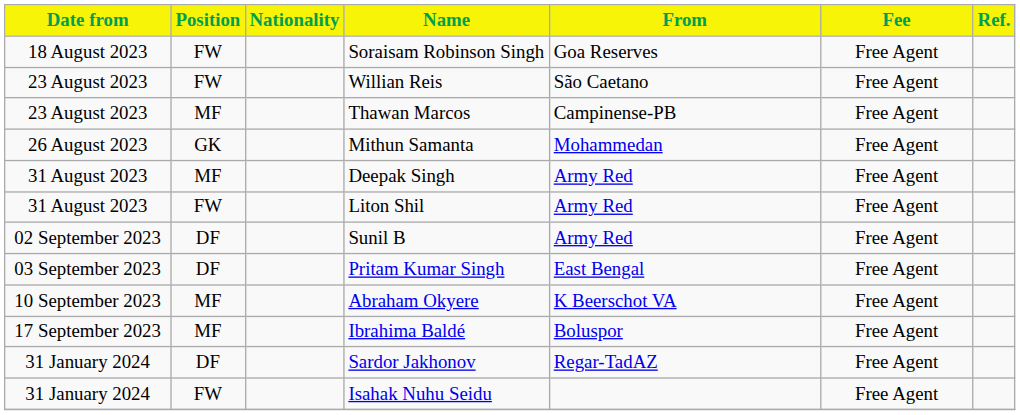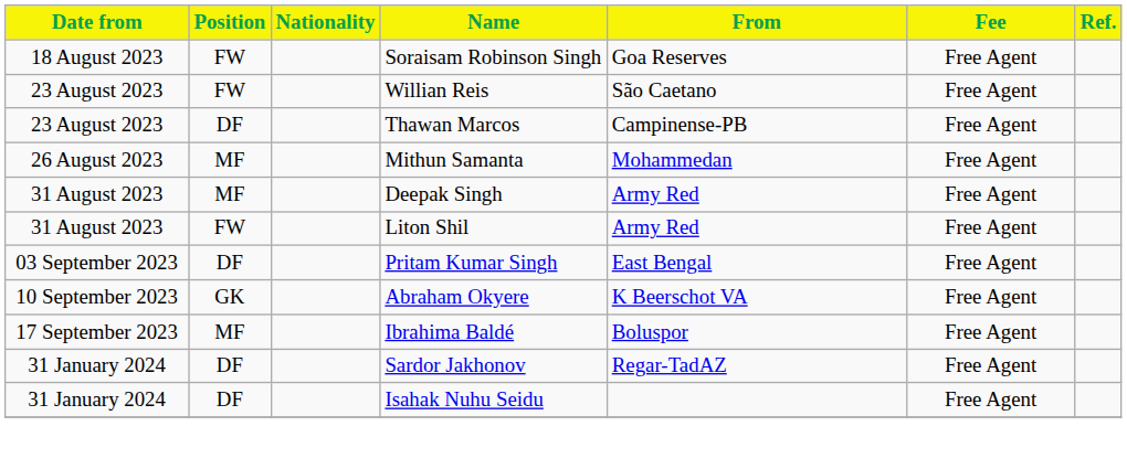Thawan Marcos | Position: MF -> DF
Mithun Samanta | Position: GK -> MF
- row: 02 September 2023 | DF | Sunil B | Army Red | Free Agent
Abraham Okyere | Position: MF -> GK
Isahak Nuhu Seidu | Position: FW -> DF
